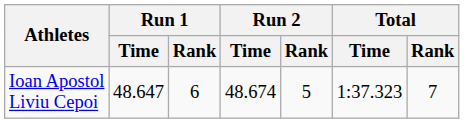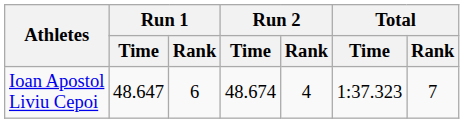Ioan Apostol Liviu Cepoi | Run 2 / Rank: 5 -> 4
